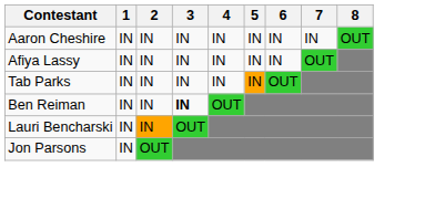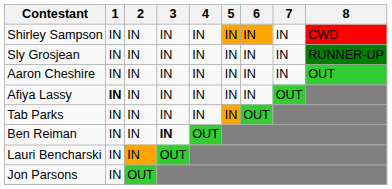+ row: Shirley Sampson | IN | IN | IN | IN | IN | IN | IN | CWD
+ row: Sly Grosjean | IN | IN | IN | IN | IN | IN | IN | RUNNER-UP
Afiya Lassy | 1: normal -> bold
